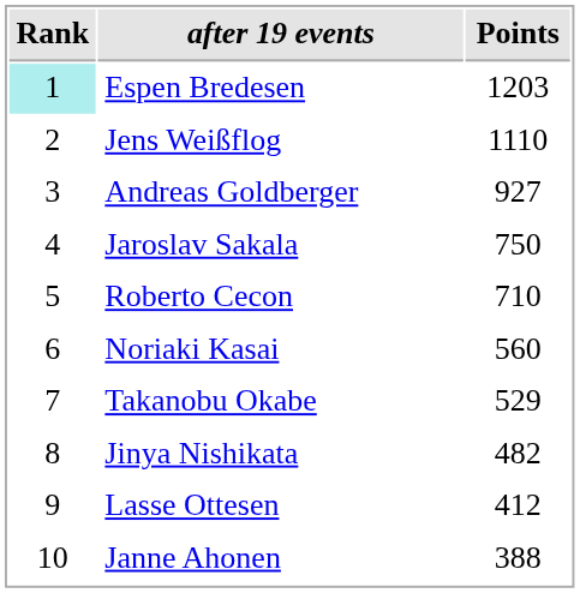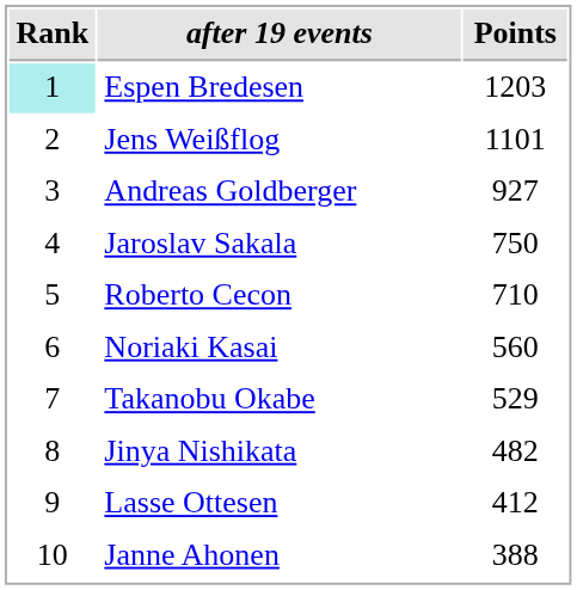Jens Weißflog | Points: 1110 -> 1101
